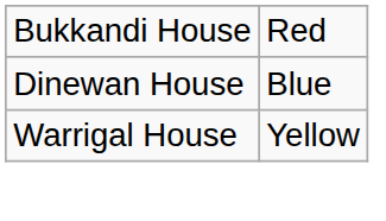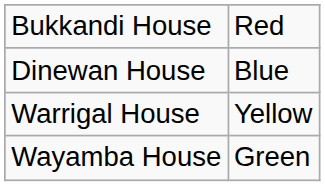+ row: Wayamba House | Green
